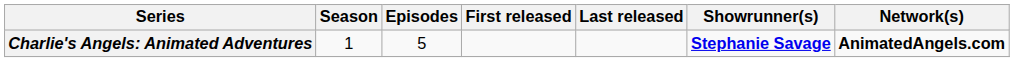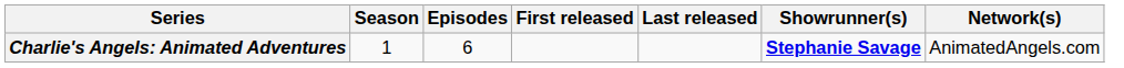Charlie's Angels: Animated Adventures | Episodes: 5 -> 6
Charlie's Angels: Animated Adventures | Network(s): bold -> normal
